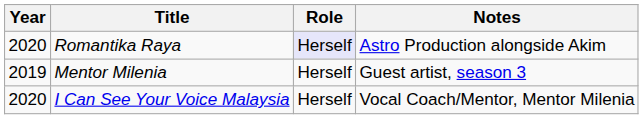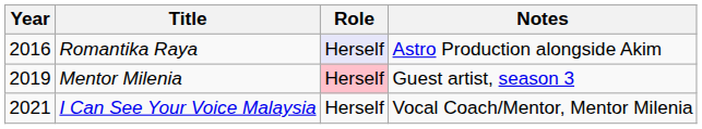Romantika Raya | Year: 2020 -> 2016
Mentor Milenia | Role: no background -> pink background
I Can See Your Voice Malaysia | Year: 2020 -> 2021
